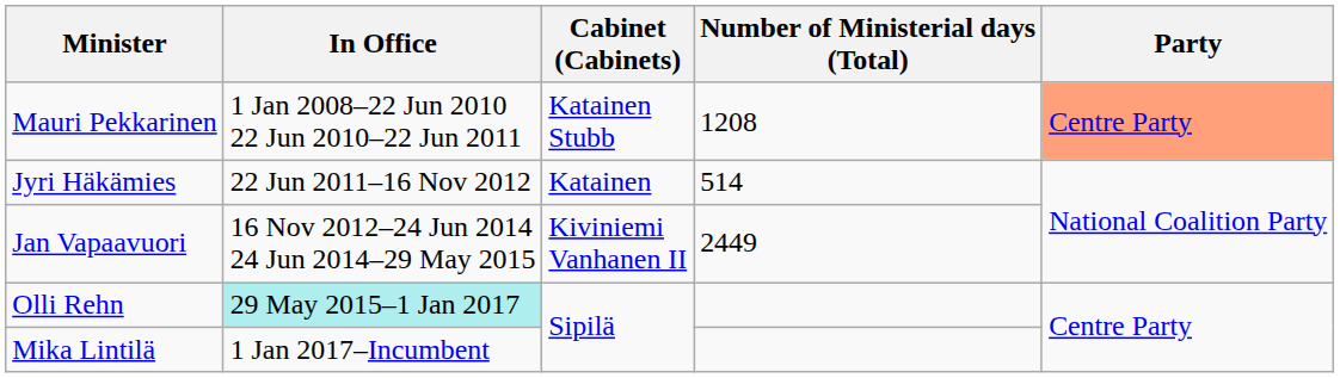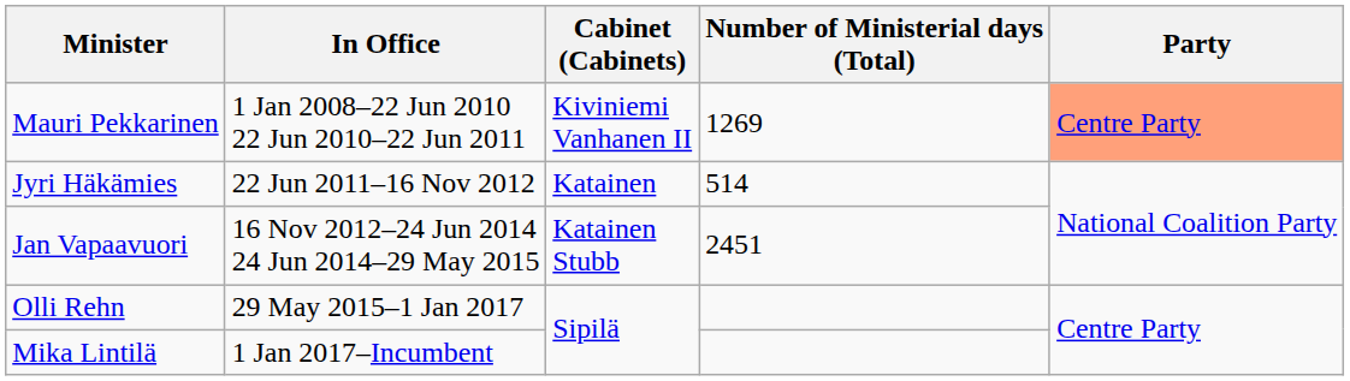Mauri Pekkarinen | Cabinet (Cabinets): Katainen Stubb -> Kiviniemi Vanhanen II
Mauri Pekkarinen | Number of Ministerial days (Total): 1208 -> 1269
Jan Vapaavuori | Cabinet (Cabinets): Kiviniemi Vanhanen II -> Katainen Stubb
Jan Vapaavuori | Number of Ministerial days (Total): 2449 -> 2451
Olli Rehn | In Office: paleturquoise background -> no background
